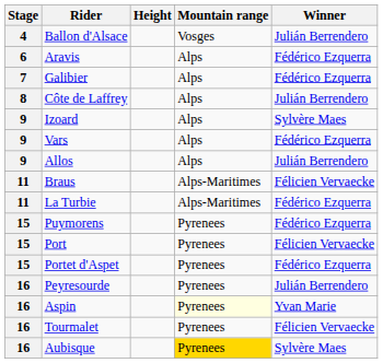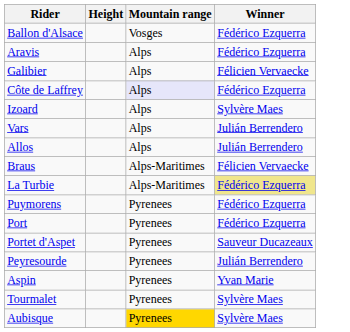- column: Stage | 4 | 6 | 7 | 8 | 9 | 9 | 9 | 11 | 11 | 15 | 15 | 15 | 16 | 16 | 16 | 16
Ballon d'Alsace | Winner: Julián Berrendero -> Fédérico Ezquerra
Galibier | Winner: Fédérico Ezquerra -> Félicien Vervaecke
Côte de Laffrey | Mountain range: no background -> lavender background
Côte de Laffrey | Winner: Julián Berrendero -> Fédérico Ezquerra
Vars | Winner: Fédérico Ezquerra -> Julián Berrendero
La Turbie | Winner: no background -> khaki background
Port | Winner: Félicien Vervaecke -> Fédérico Ezquerra
Portet d'Aspet | Winner: Fédérico Ezquerra -> Sauveur Ducazeaux
Aspin | Mountain range: lightyellow background -> no background
Tourmalet | Winner: Félicien Vervaecke -> Sylvère Maes
